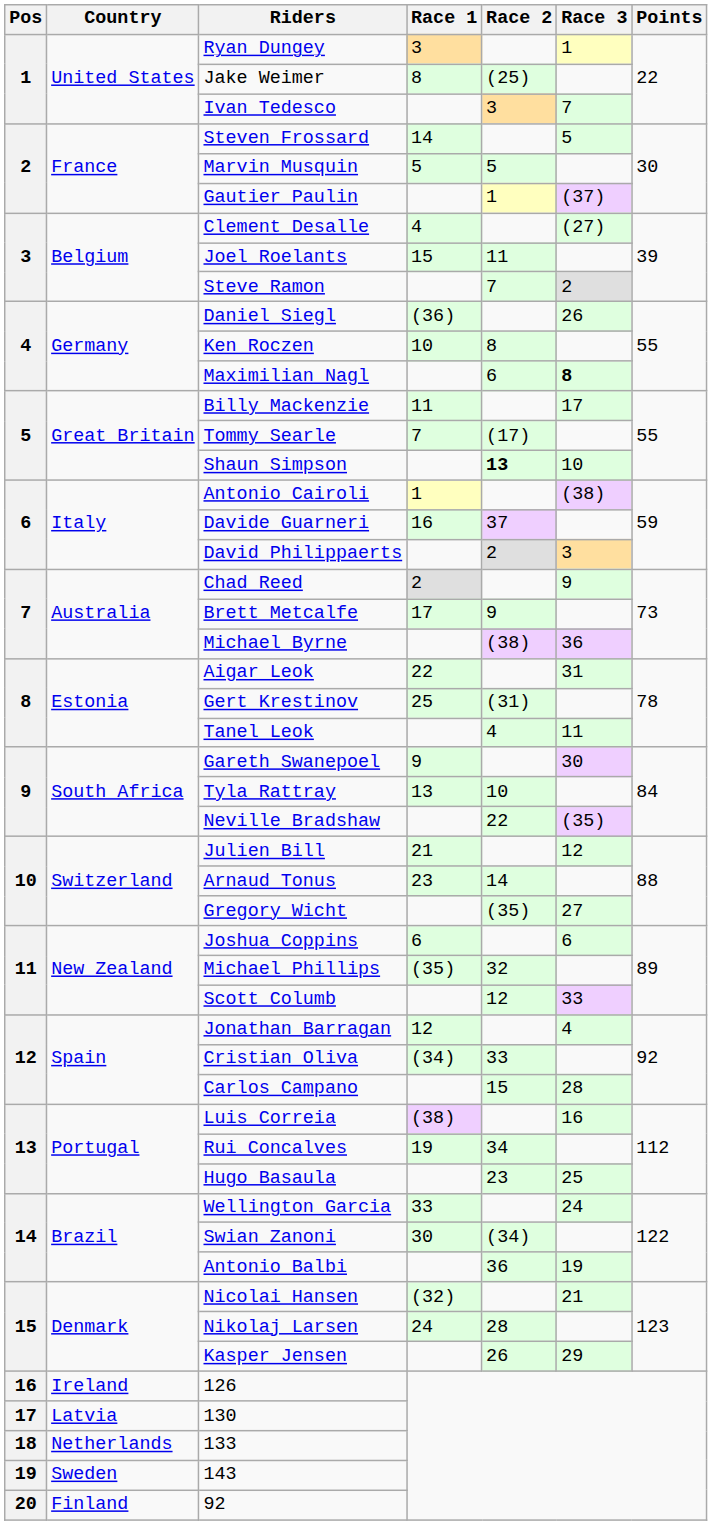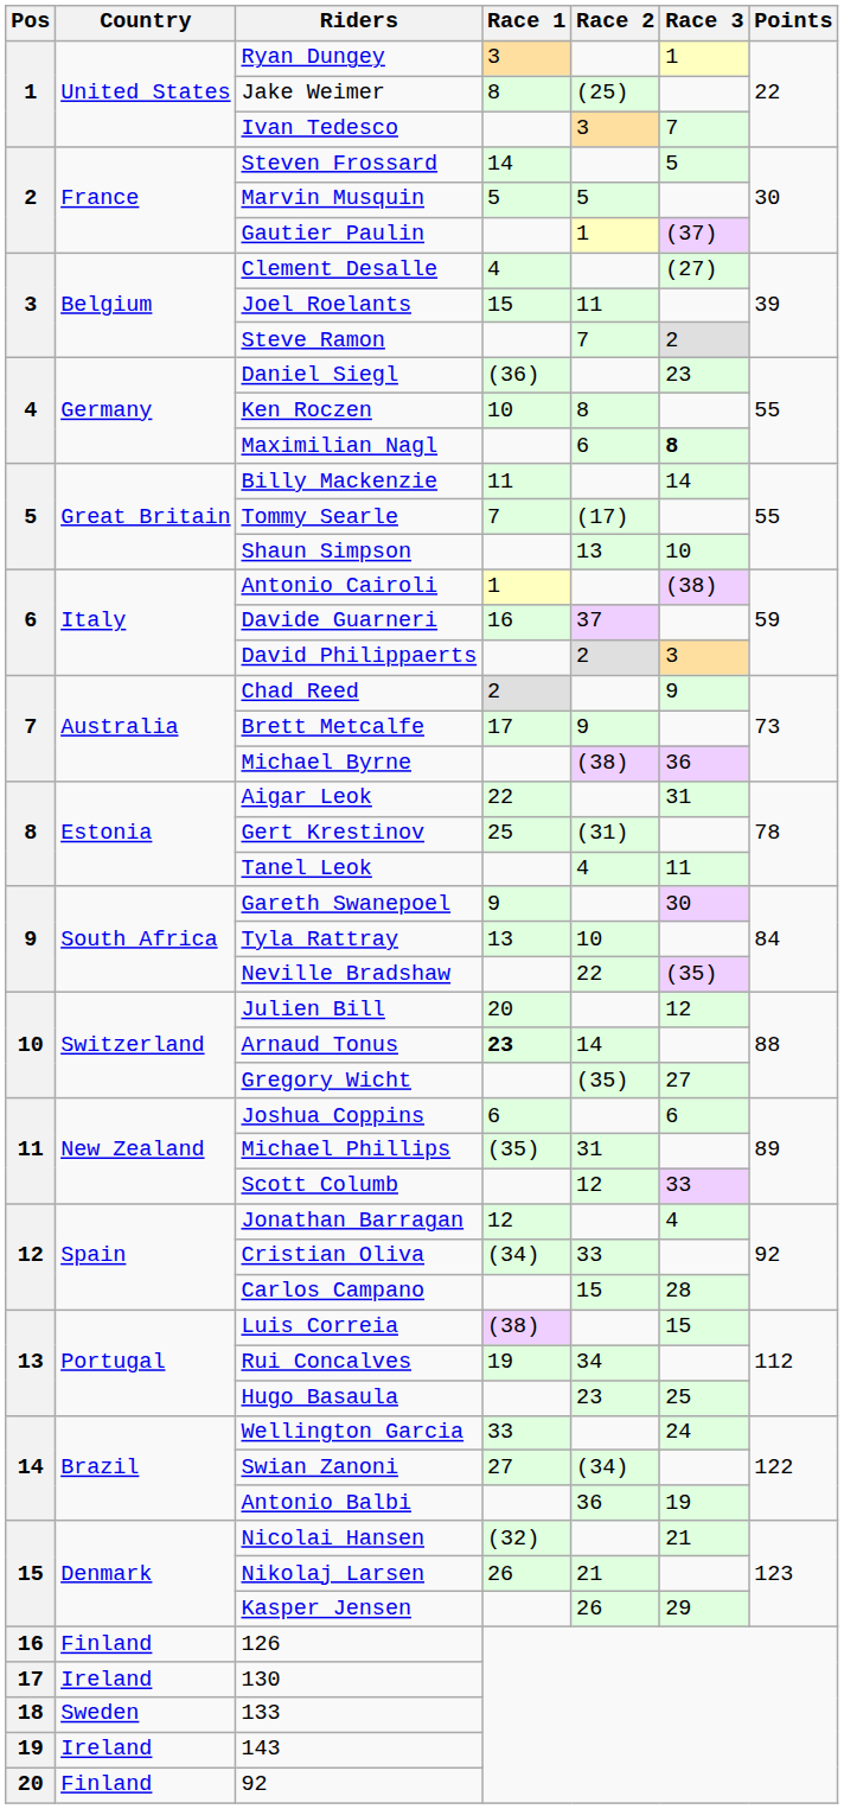Daniel Siegl | Race 3: 26 -> 23
Billy Mackenzie | Race 3: 17 -> 14
Shaun Simpson | Race 2: bold -> normal
Julien Bill | Race 1: 21 -> 20
Arnaud Tonus | Race 1: normal -> bold
Michael Phillips | Race 2: 32 -> 31
Luis Correia | Race 3: 16 -> 15
Swian Zanoni | Race 1: 30 -> 27
Nikolaj Larsen | Race 1: 24 -> 26
Nikolaj Larsen | Race 2: 28 -> 21
126 | Country: Ireland -> Finland
130 | Country: Latvia -> Ireland
133 | Country: Netherlands -> Sweden
143 | Country: Sweden -> Ireland
